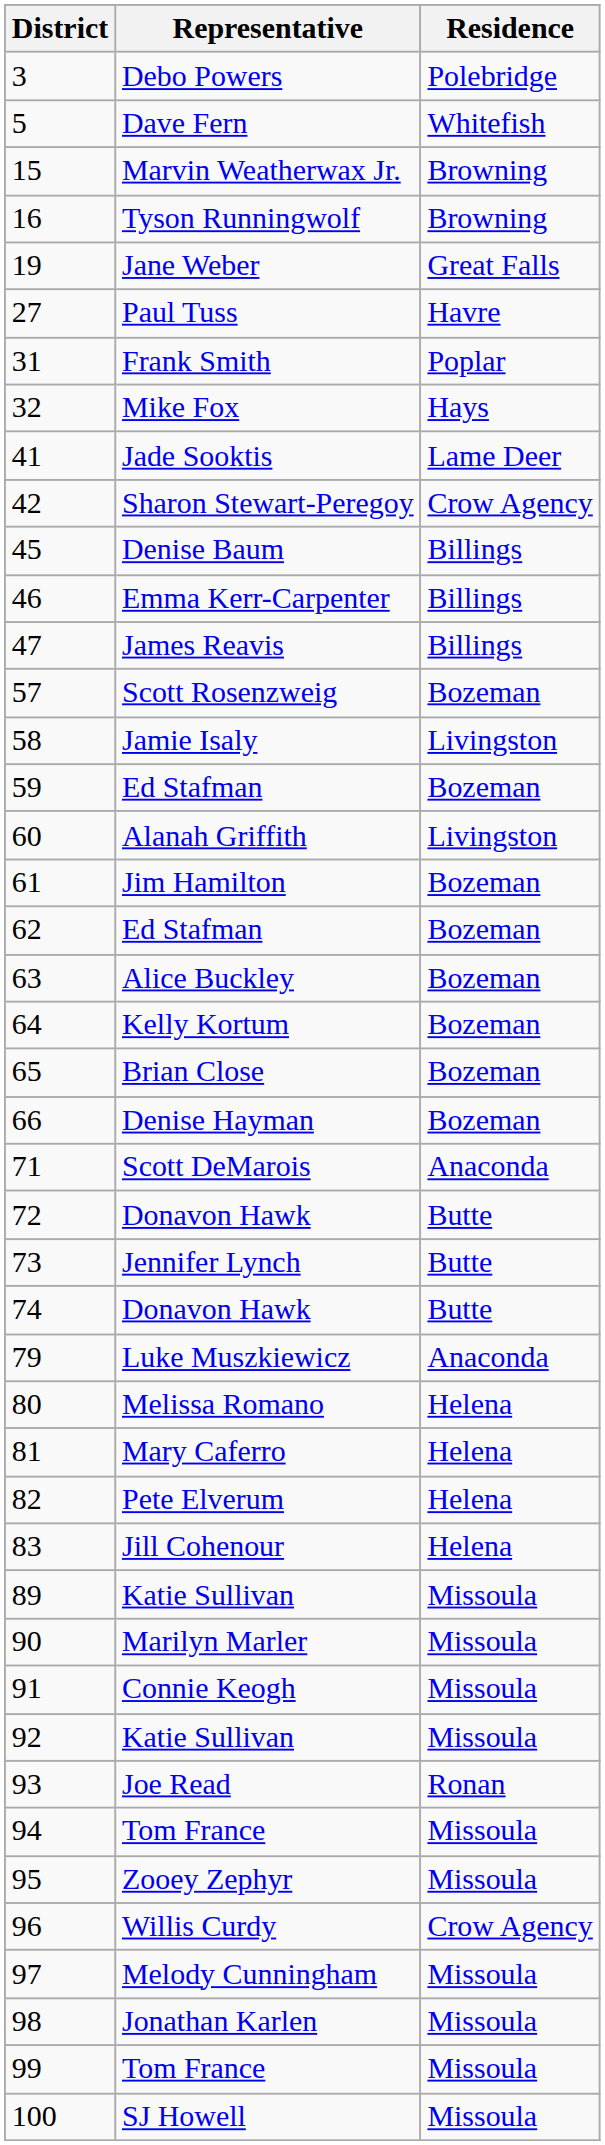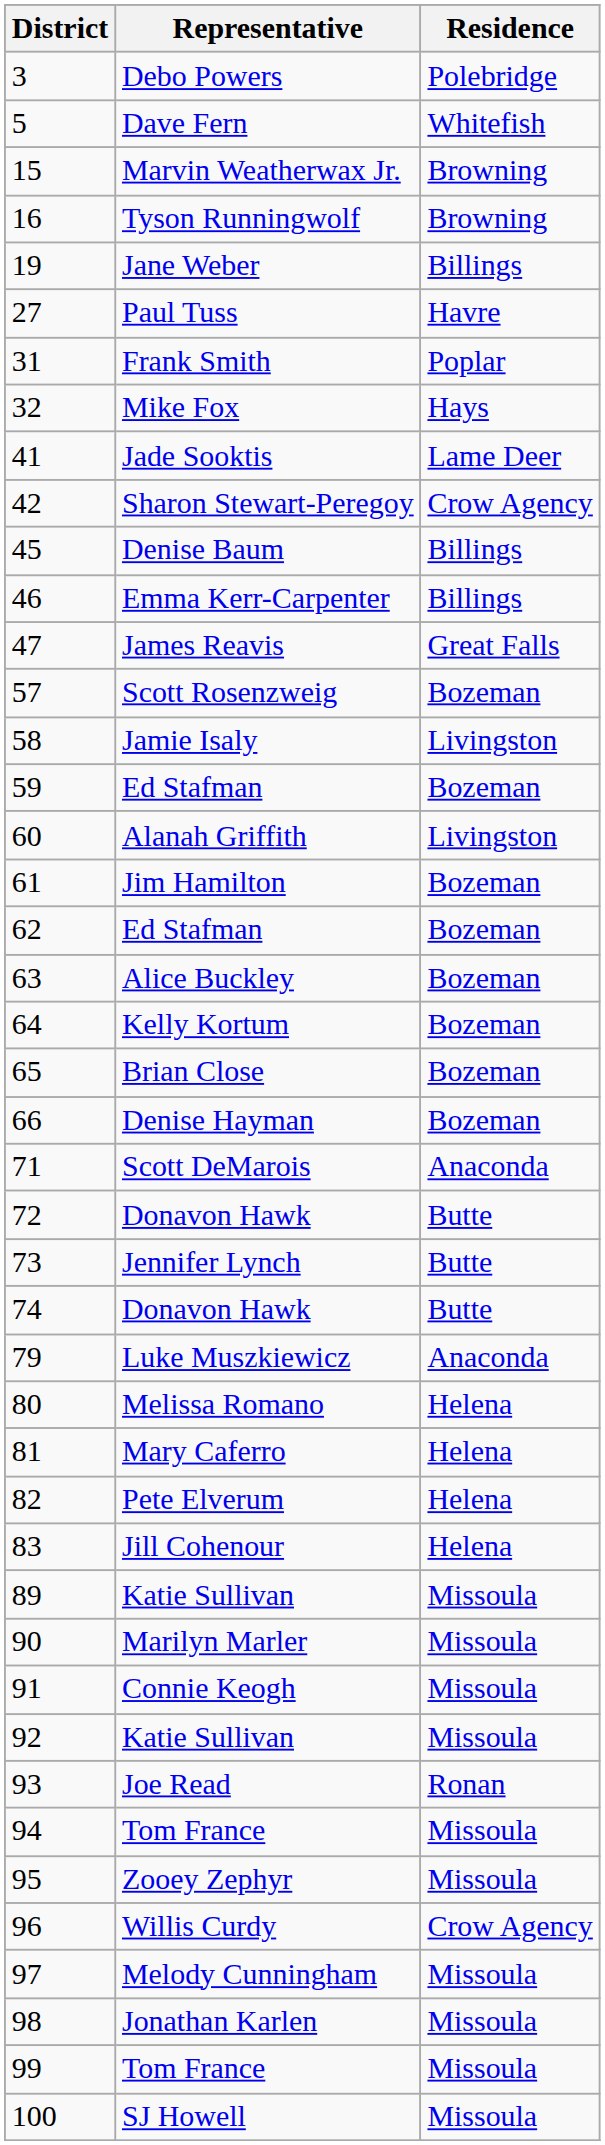Jane Weber | Residence: Great Falls -> Billings
James Reavis | Residence: Billings -> Great Falls
